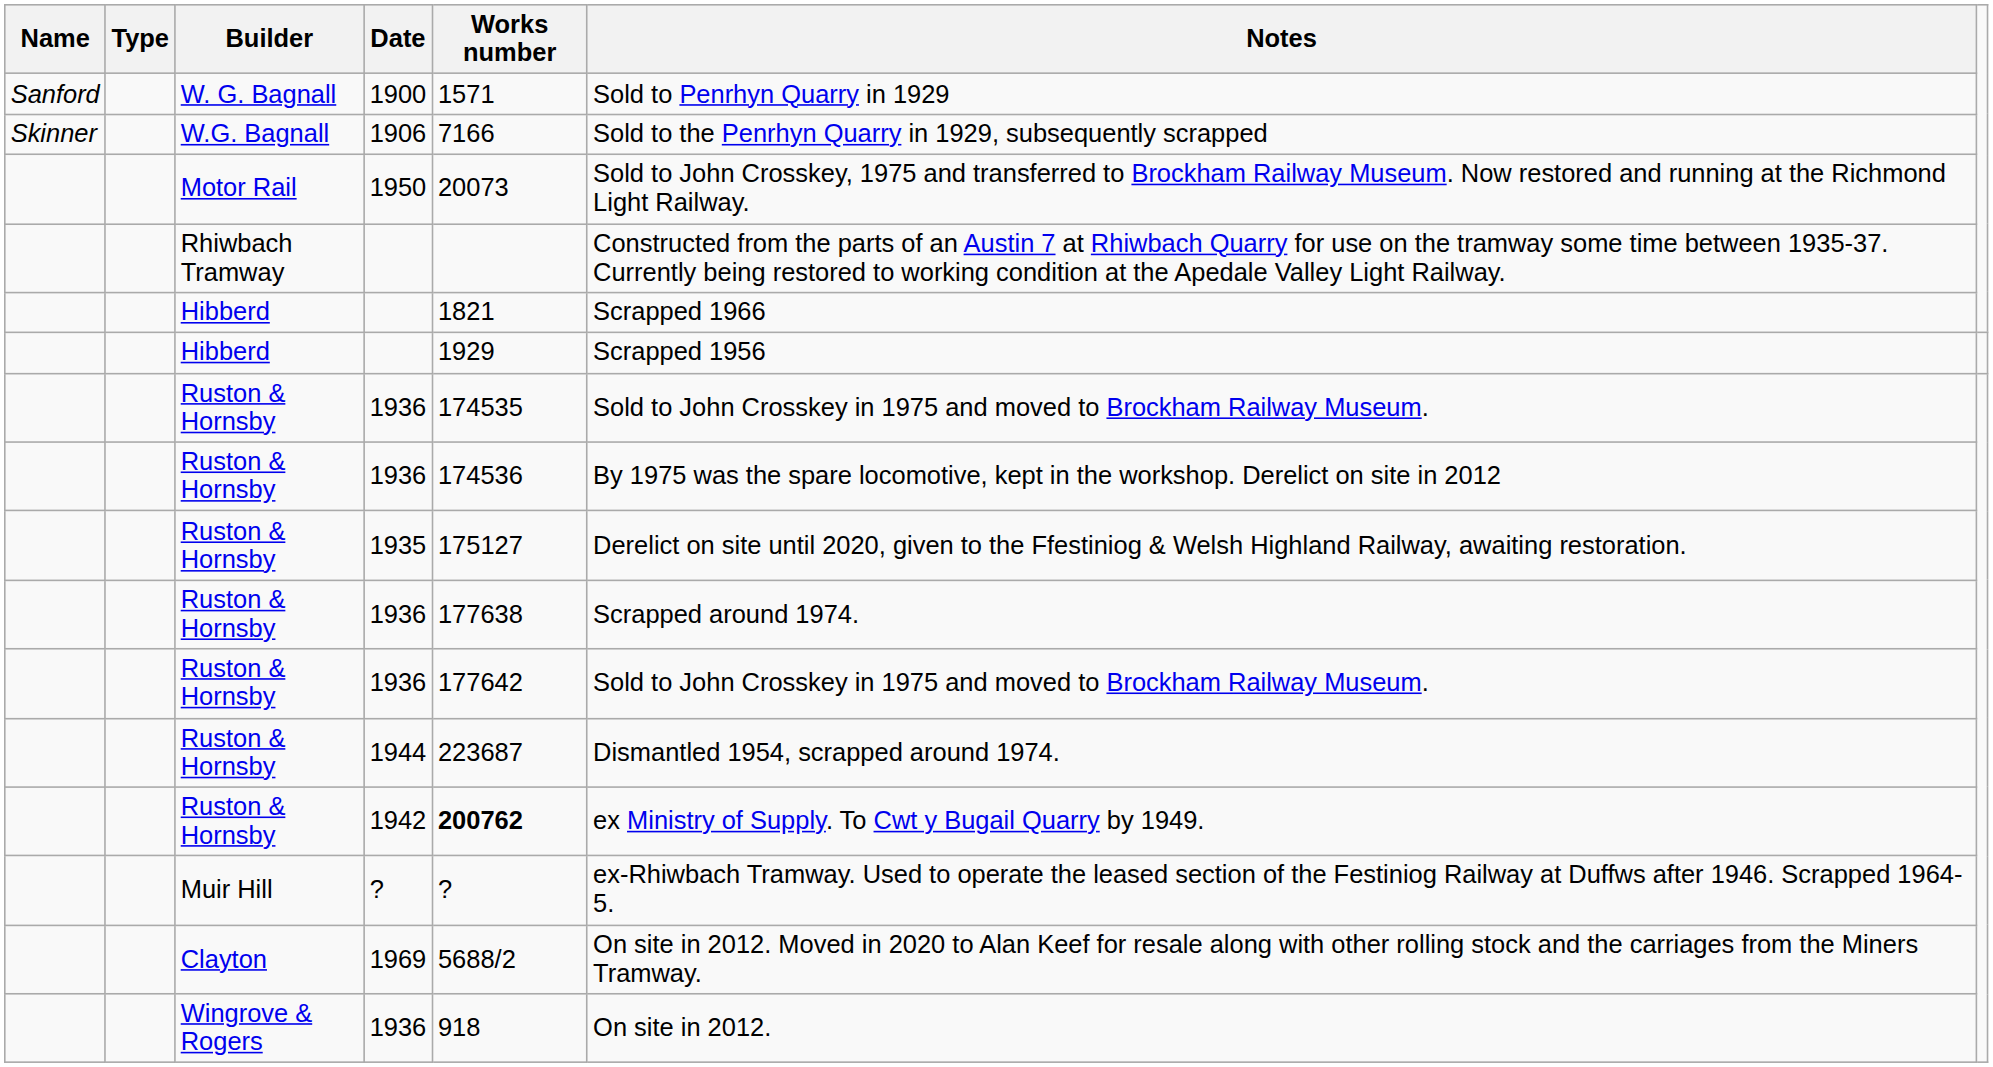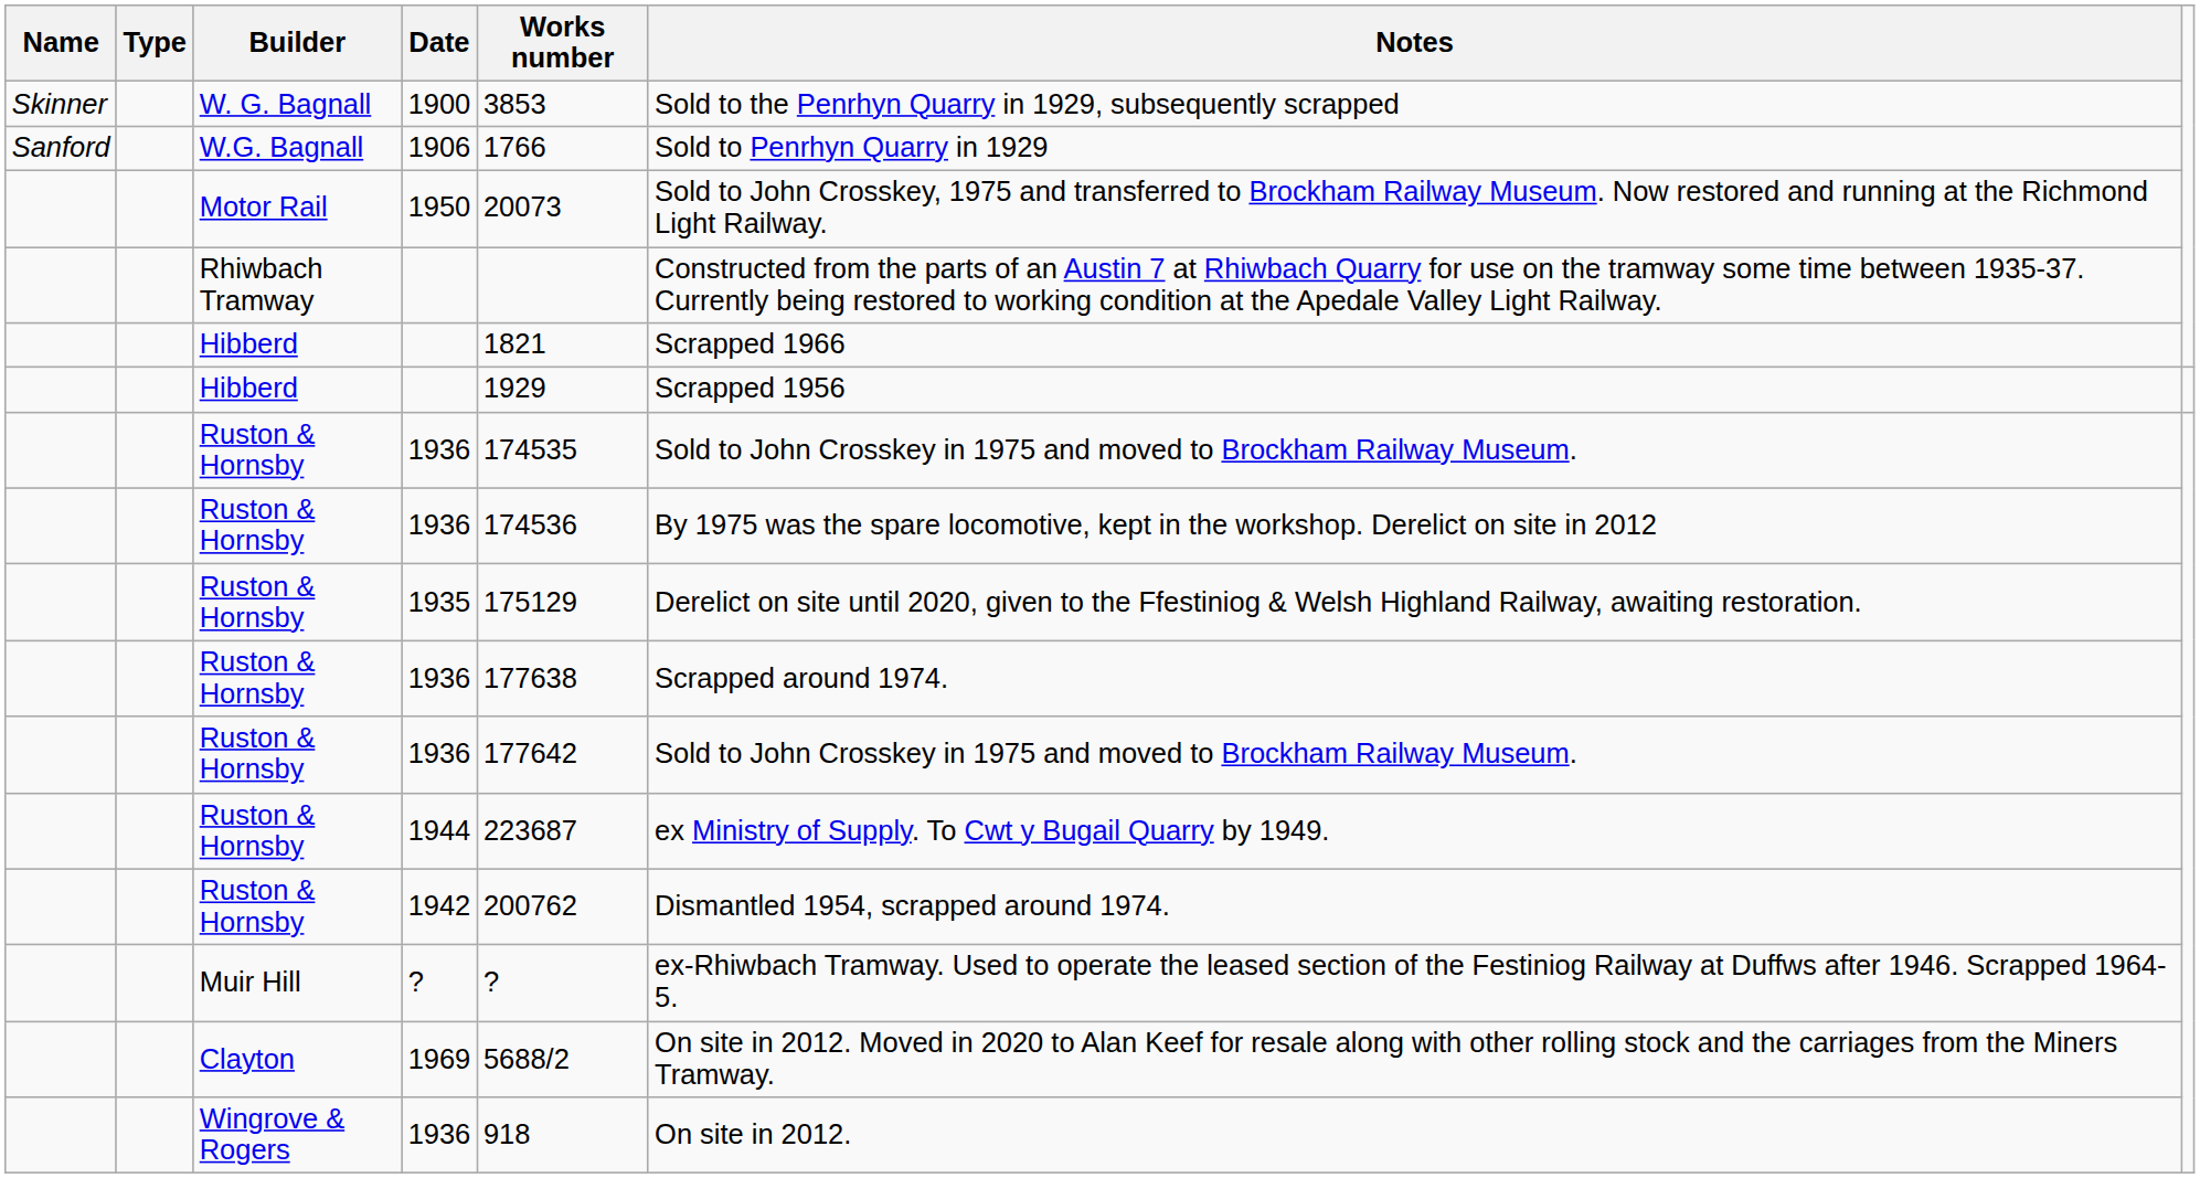1900 | Name: Sanford -> Skinner
1900 | Works number: 1571 -> 3853
1900 | Notes: Sold to Penrhyn Quarry in 1929 -> Sold to the Penrhyn Quarry in 1929, subsequently scrapped
1906 | Name: Skinner -> Sanford
1906 | Works number: 7166 -> 1766
1906 | Notes: Sold to the Penrhyn Quarry in 1929, subsequently scrapped -> Sold to Penrhyn Quarry in 1929
1935 | Works number: 175127 -> 175129
1944 | Notes: Dismantled 1954, scrapped around 1974. -> ex Ministry of Supply. To Cwt y Bugail Quarry by 1949.
1942 | Works number: bold -> normal
1942 | Notes: ex Ministry of Supply. To Cwt y Bugail Quarry by 1949. -> Dismantled 1954, scrapped around 1974.
